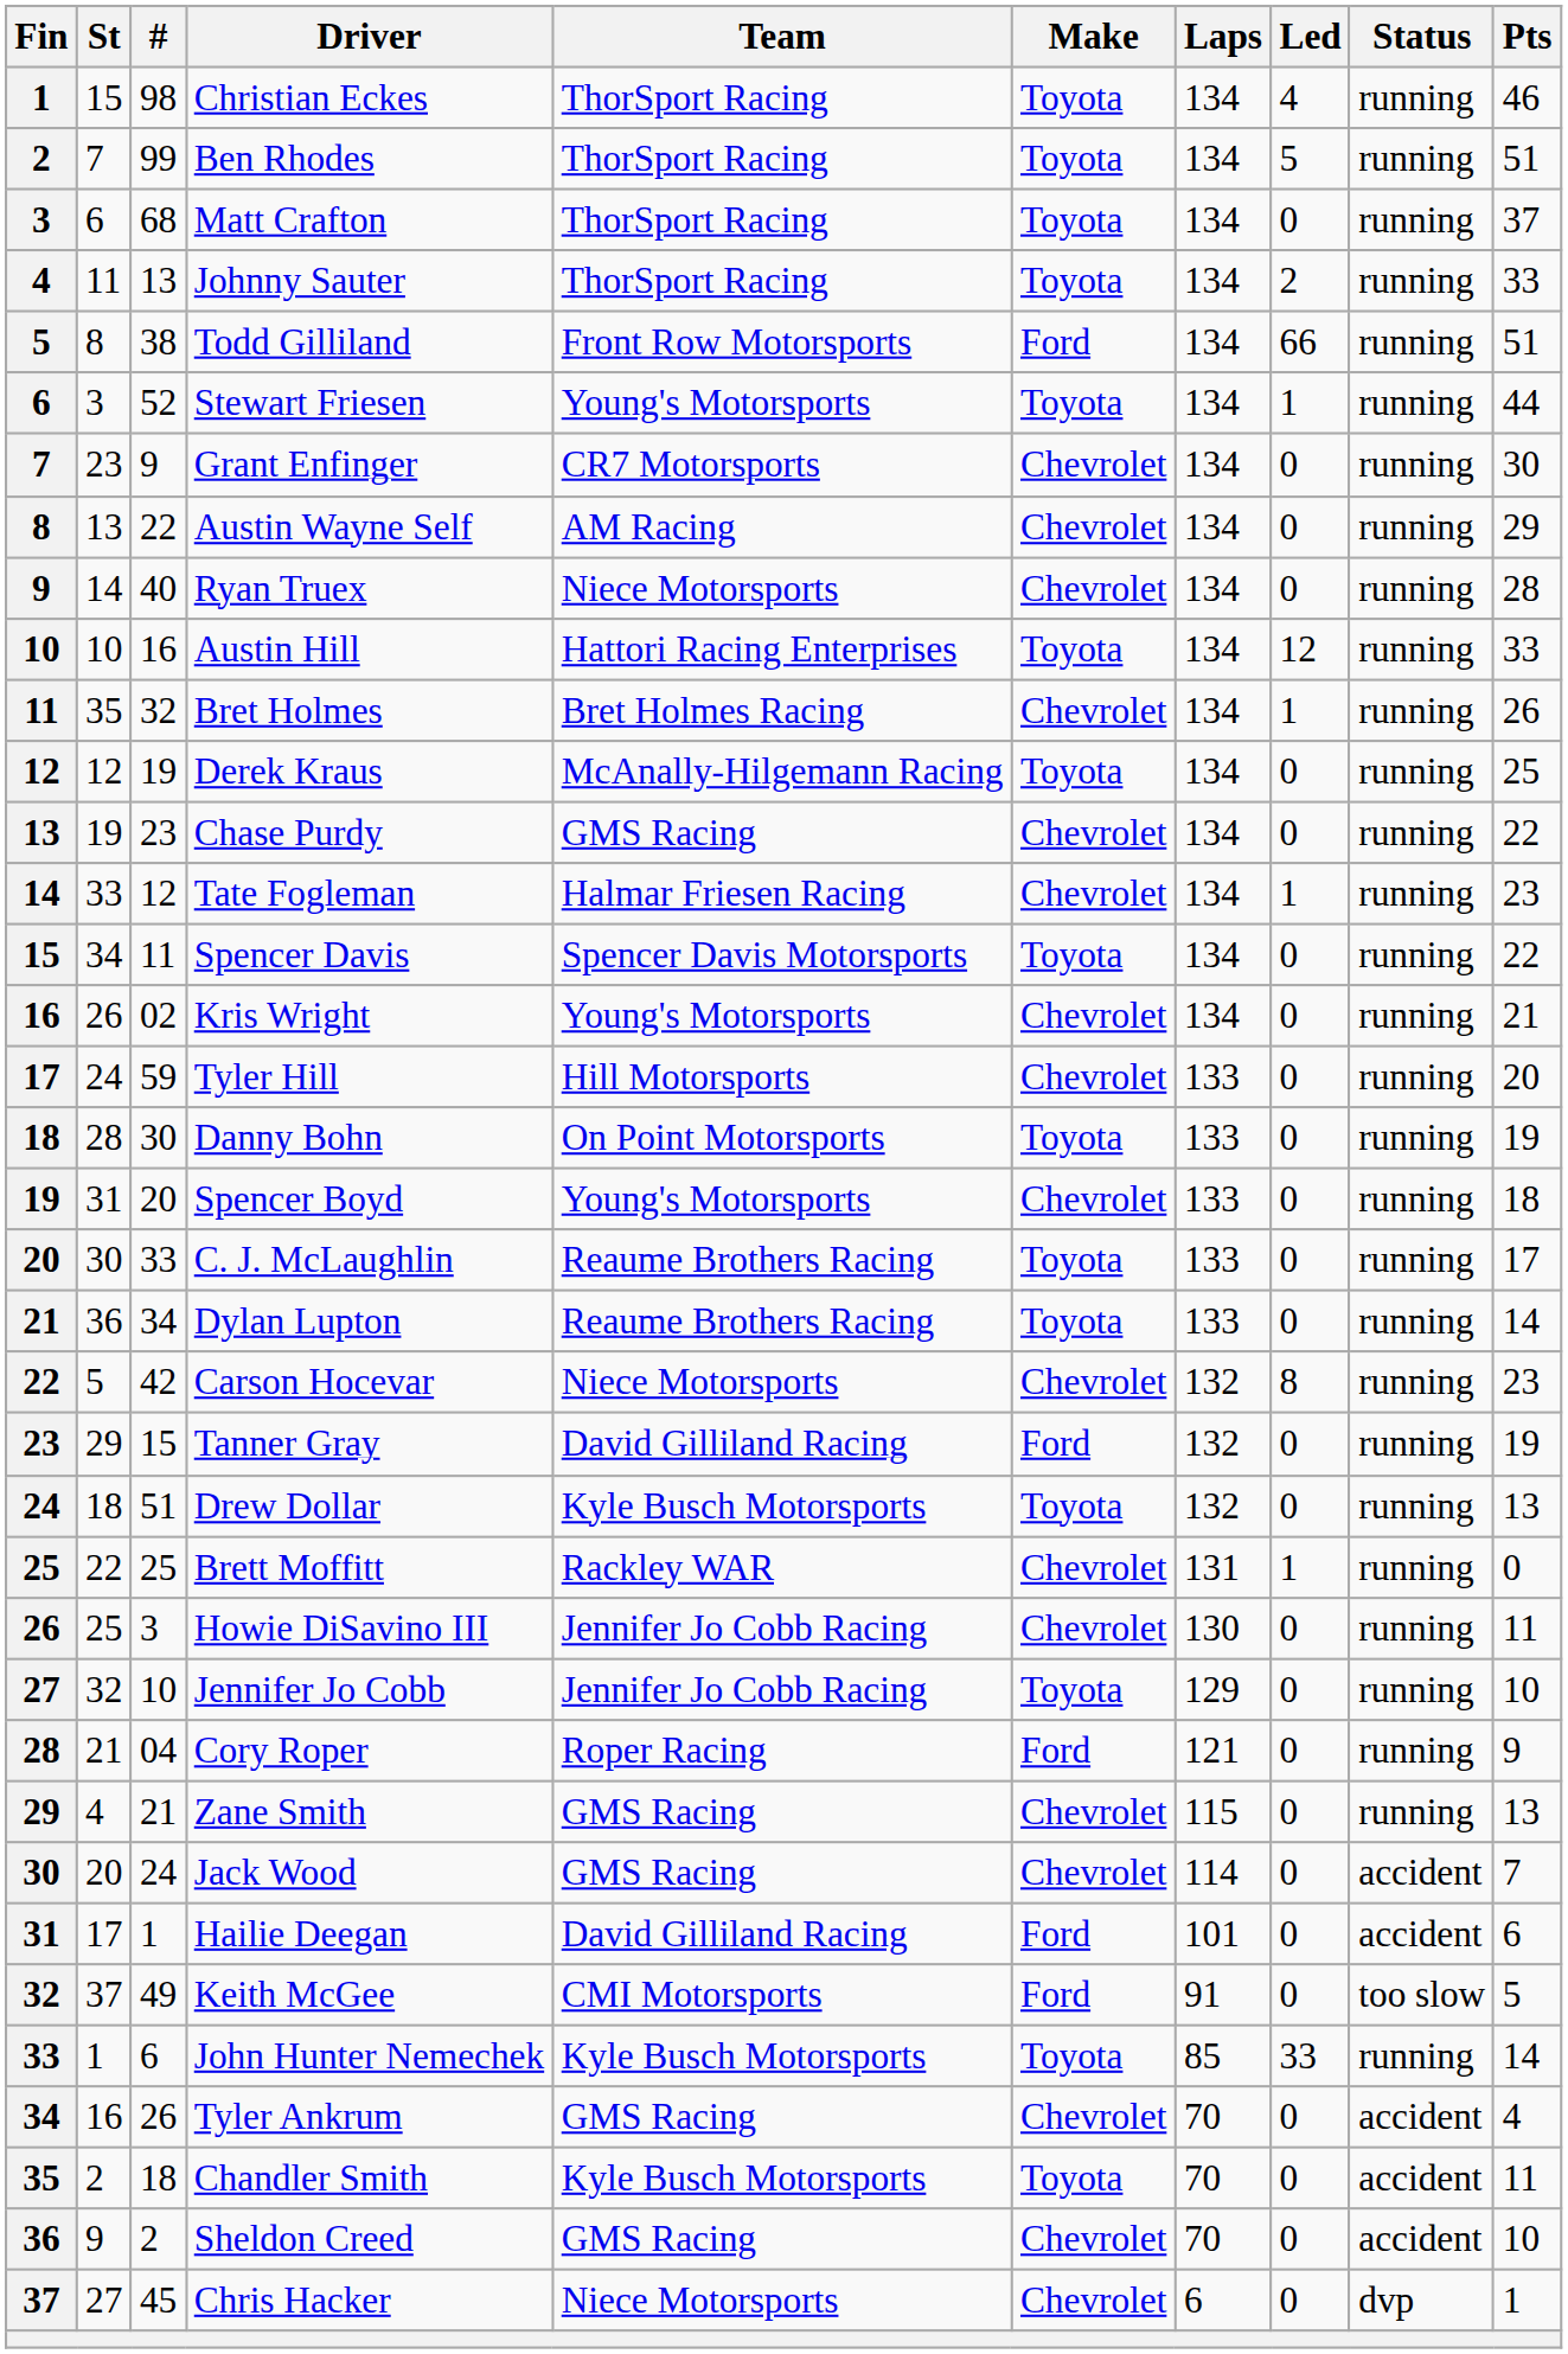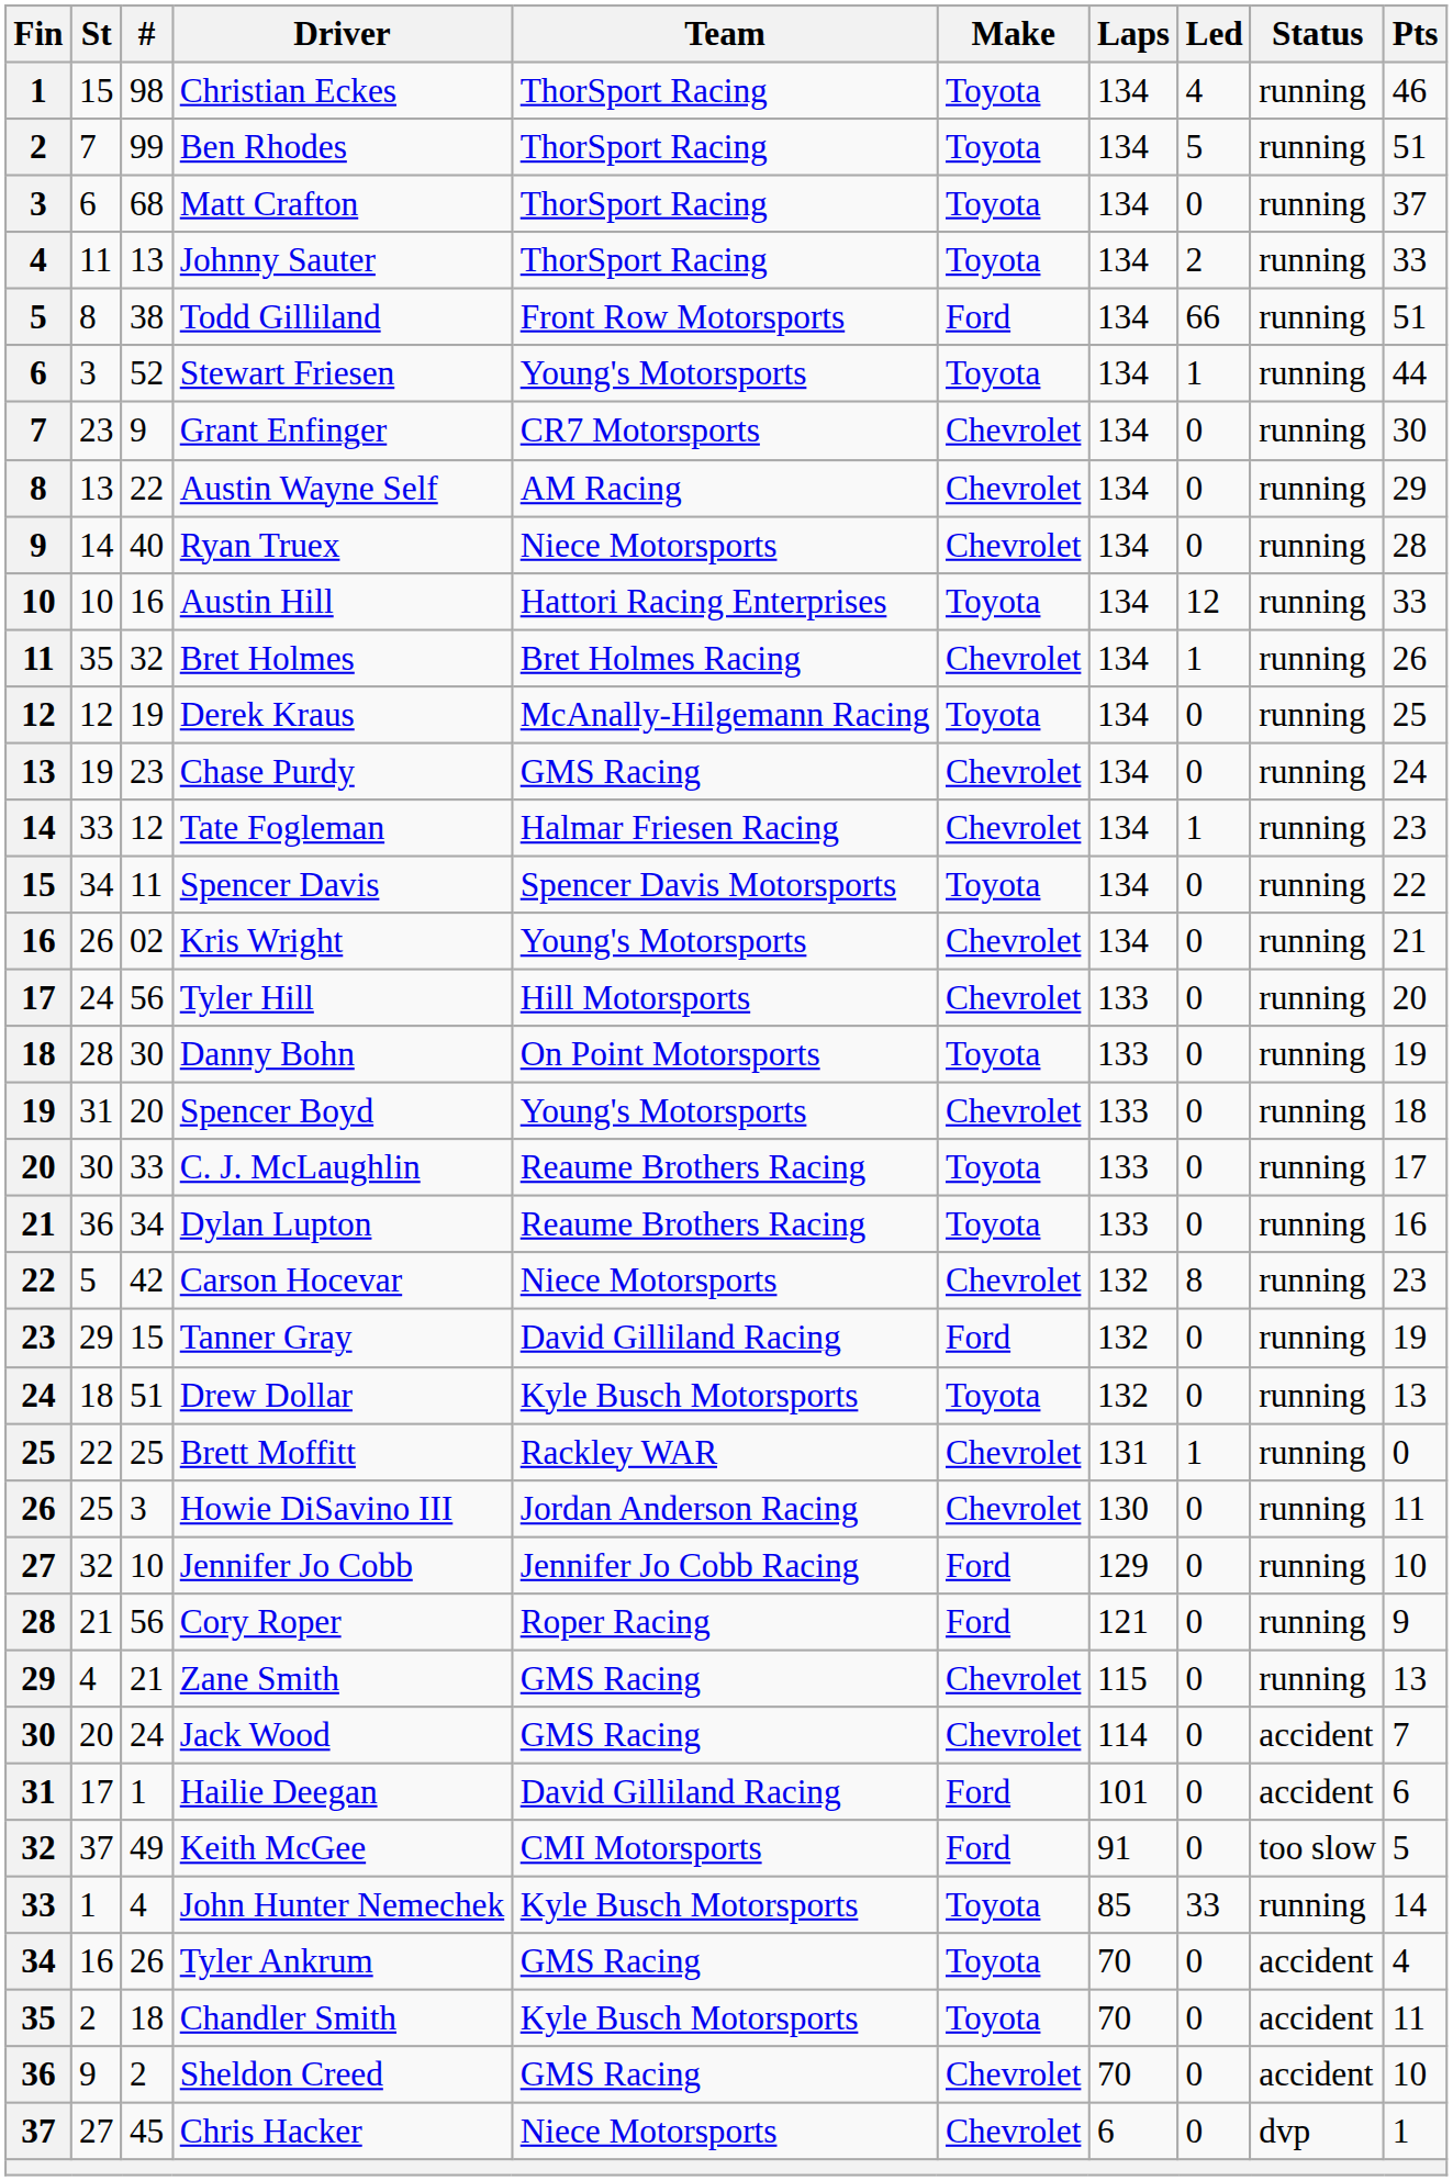Chase Purdy | Pts: 22 -> 24
Tyler Hill | #: 59 -> 56
Dylan Lupton | Pts: 14 -> 16
Howie DiSavino III | Team: Jennifer Jo Cobb Racing -> Jordan Anderson Racing
Jennifer Jo Cobb | Make: Toyota -> Ford
Cory Roper | #: 04 -> 56
John Hunter Nemechek | #: 6 -> 4
Tyler Ankrum | Make: Chevrolet -> Toyota
